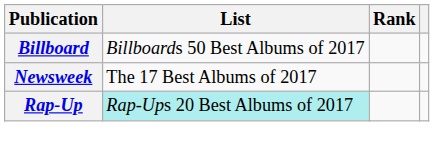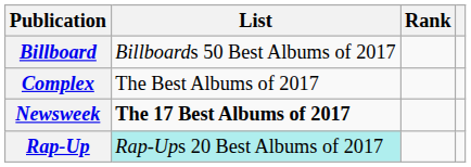+ row: Complex | The Best Albums of 2017
Newsweek | List: normal -> bold
